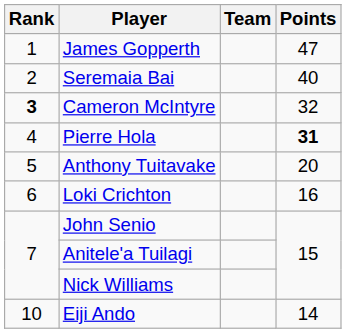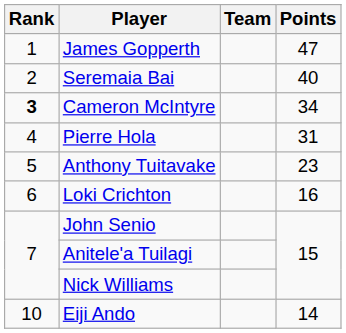Cameron McIntyre | Points: 32 -> 34
Pierre Hola | Points: bold -> normal
Anthony Tuitavake | Points: 20 -> 23
